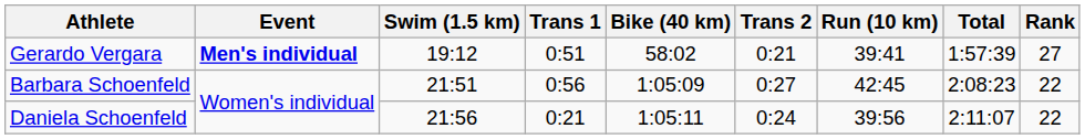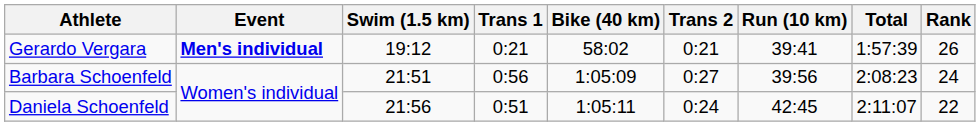Gerardo Vergara | Trans 1: 0:51 -> 0:21
Gerardo Vergara | Rank: 27 -> 26
Barbara Schoenfeld | Run (10 km): 42:45 -> 39:56
Barbara Schoenfeld | Rank: 22 -> 24
Daniela Schoenfeld | Trans 1: 0:21 -> 0:51
Daniela Schoenfeld | Run (10 km): 39:56 -> 42:45
